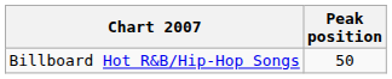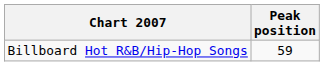Billboard Hot R&B/Hip-Hop Songs | Peak position: 50 -> 59
